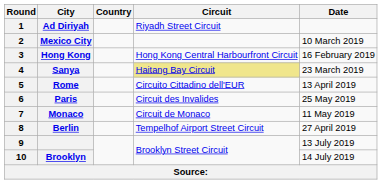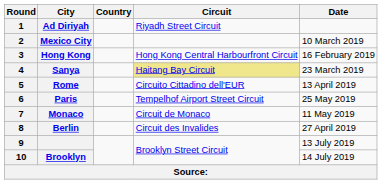Paris | Circuit: Circuit des Invalides -> Tempelhof Airport Street Circuit
Berlin | Circuit: Tempelhof Airport Street Circuit -> Circuit des Invalides
